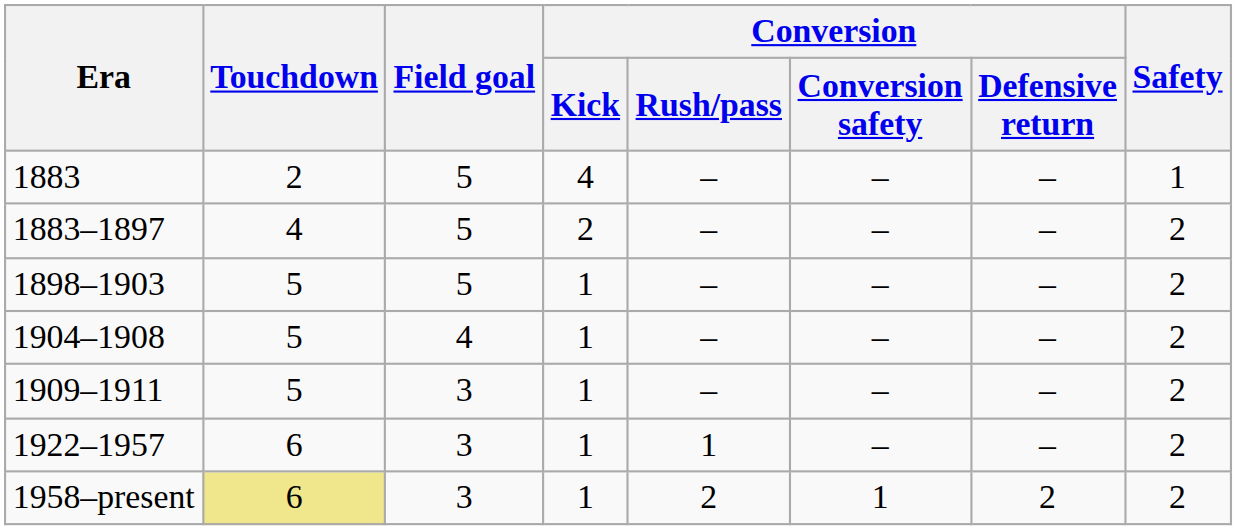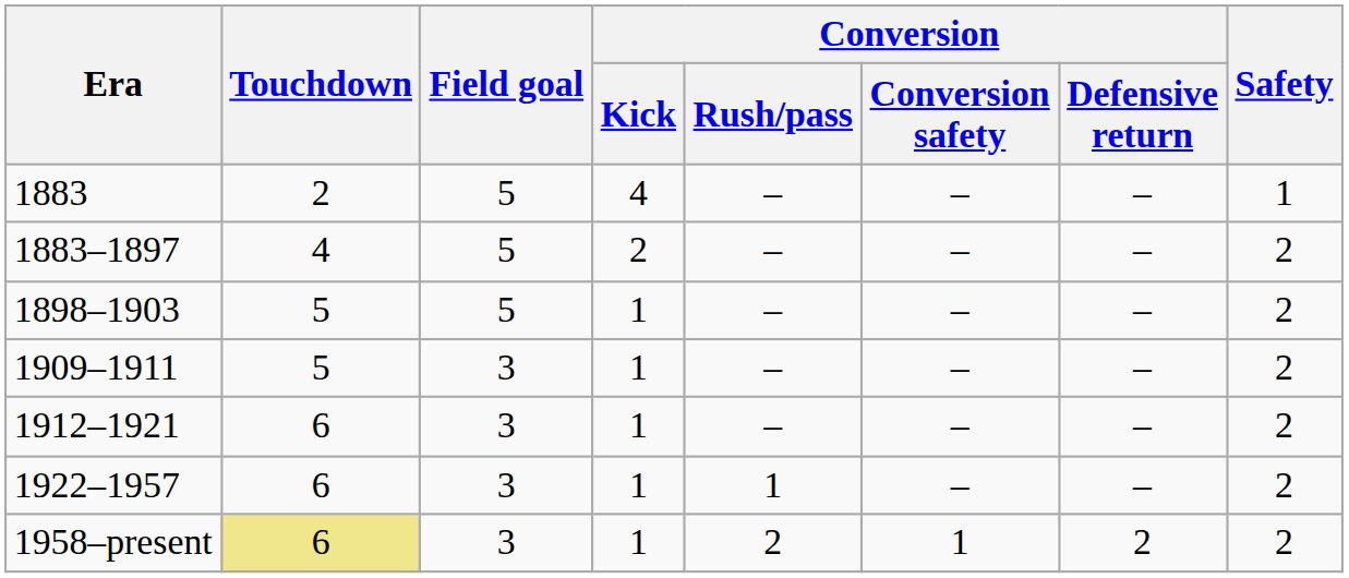- row: 1904–1908 | 5 | 4 | 1 | – | – | – | 2
+ row: 1912–1921 | 6 | 3 | 1 | – | – | – | 2
